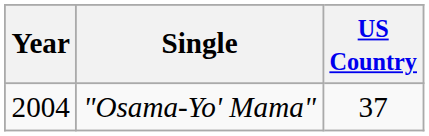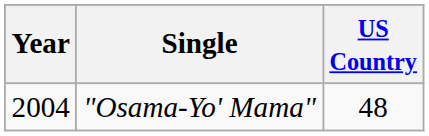"Osama-Yo' Mama" | US Country: 37 -> 48
